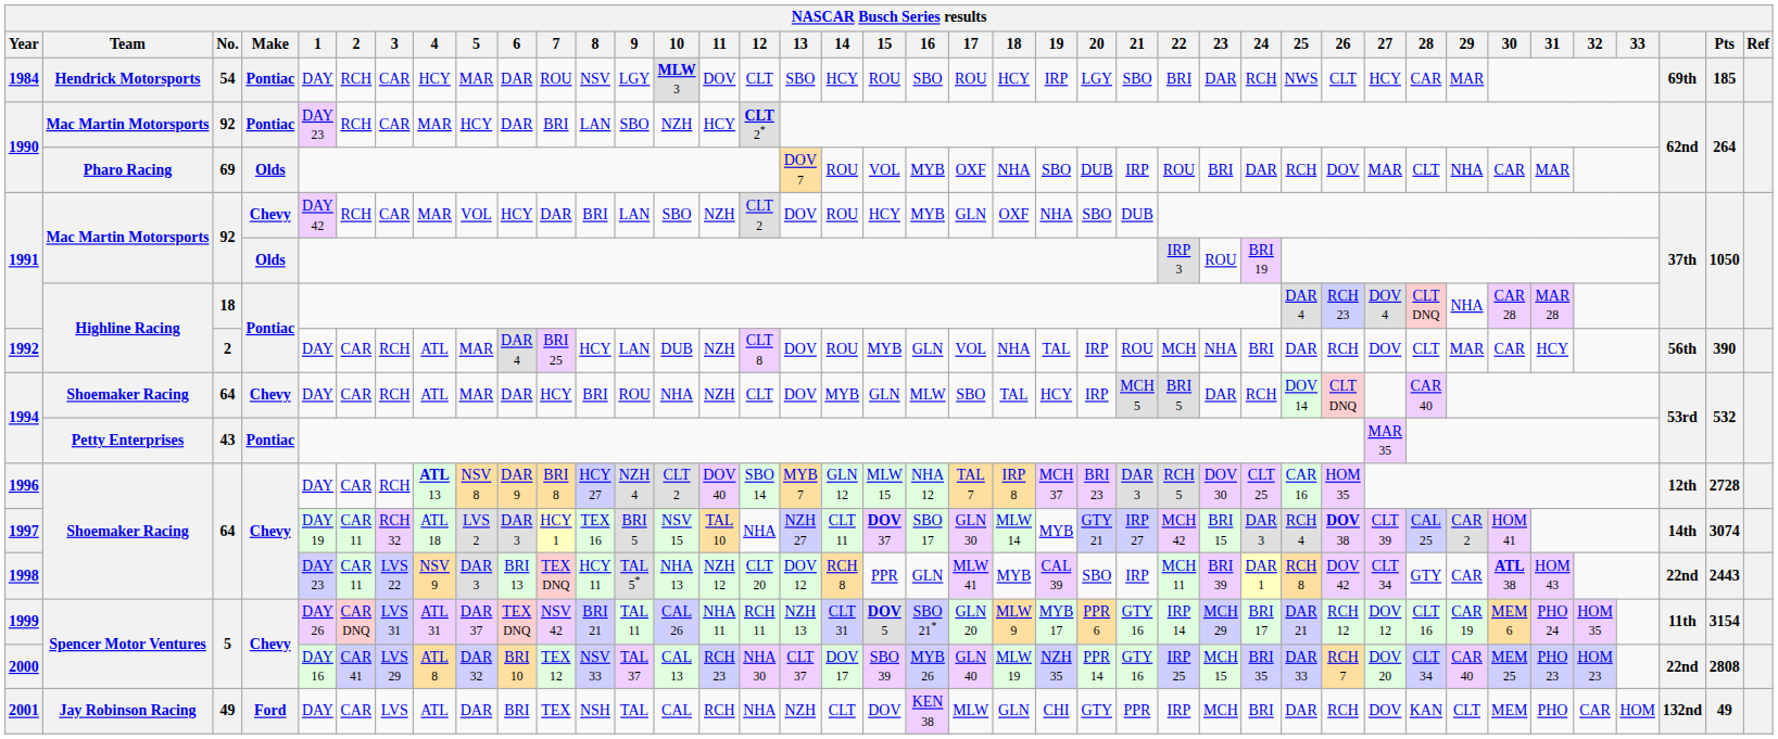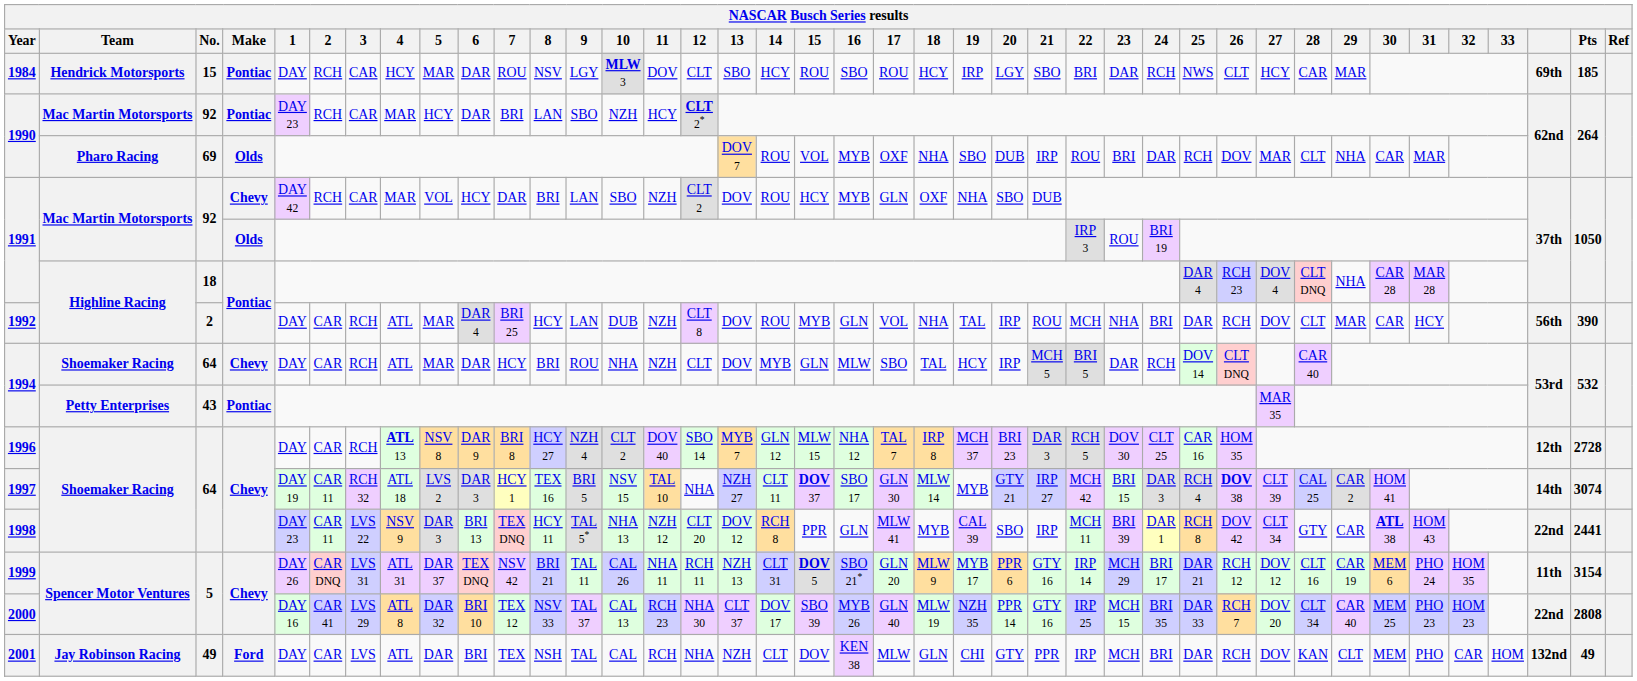1984 | No.: 54 -> 15
1998 | Pts: 2443 -> 2441
